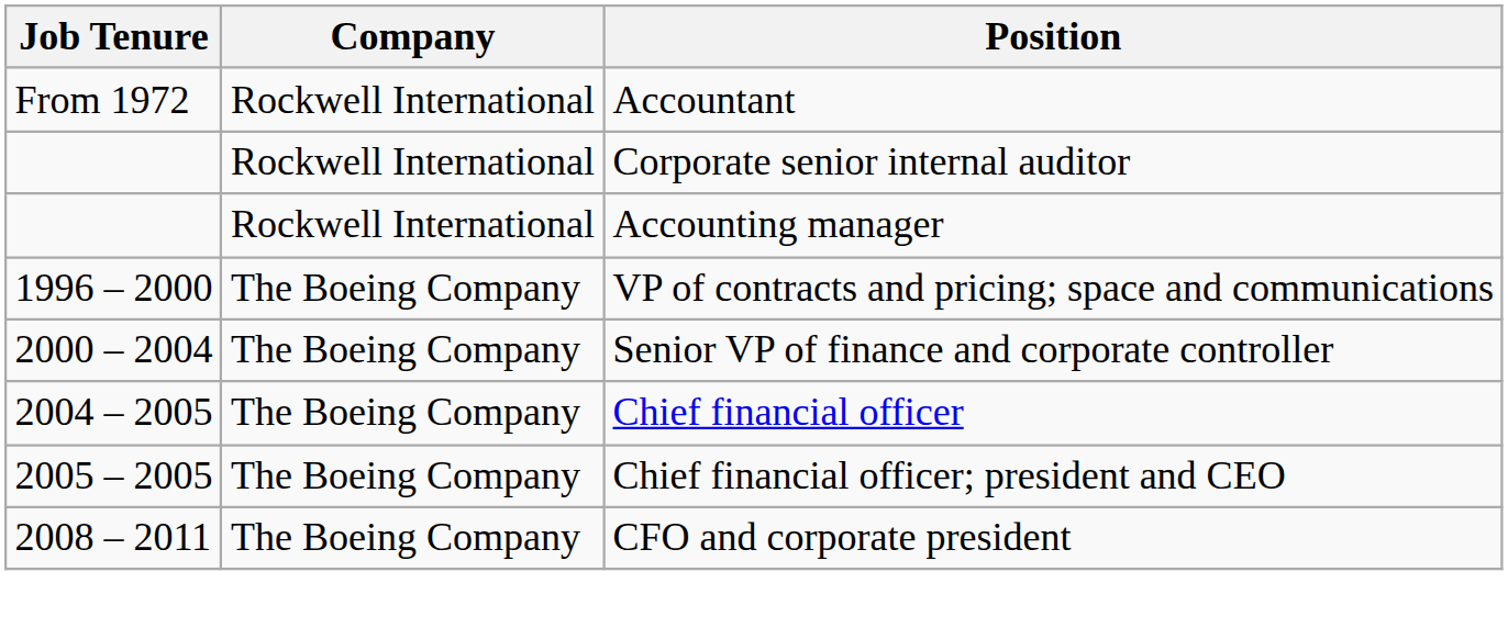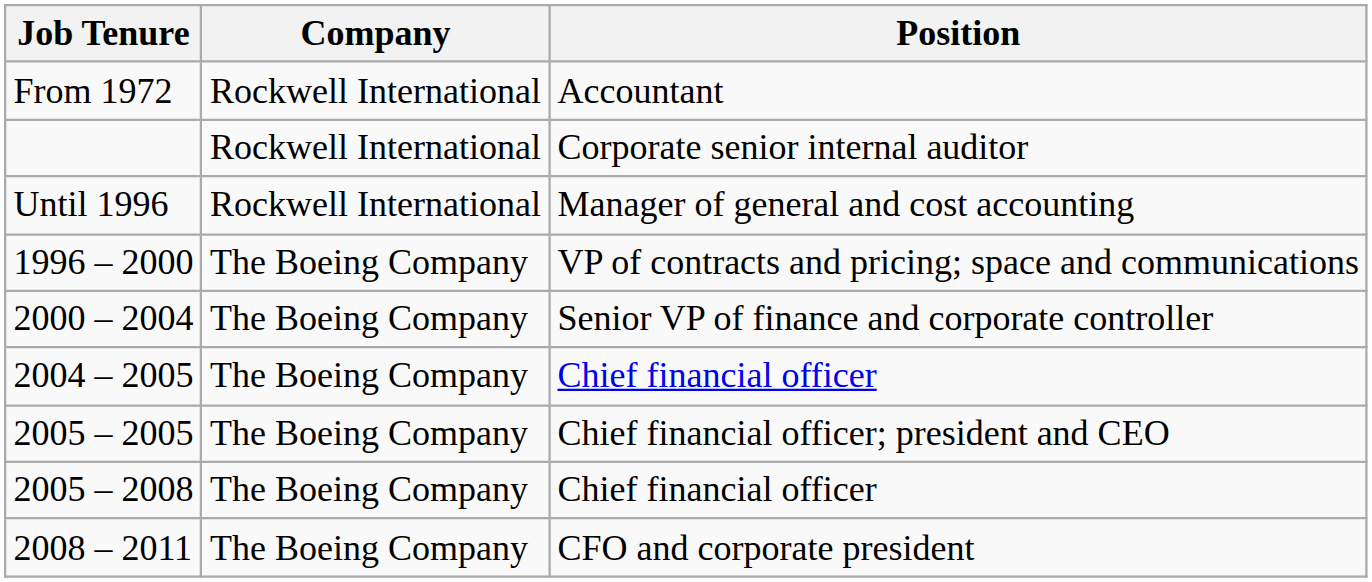- row: Rockwell International | Accounting manager
+ row: Until 1996 | Rockwell International | Manager of general and cost accounting
+ row: 2005 – 2008 | The Boeing Company | Chief financial officer
